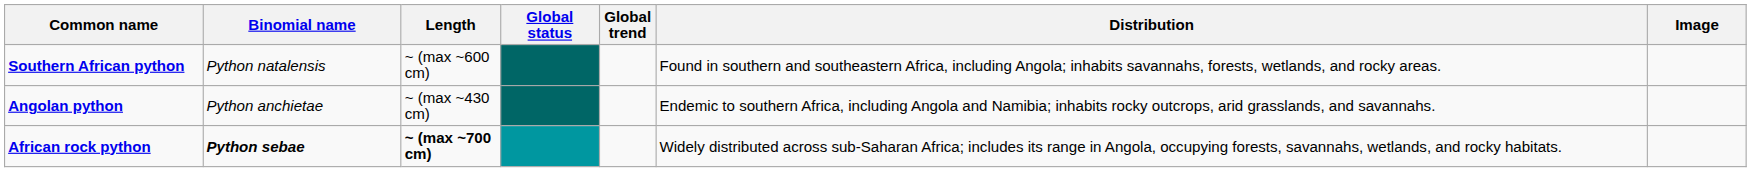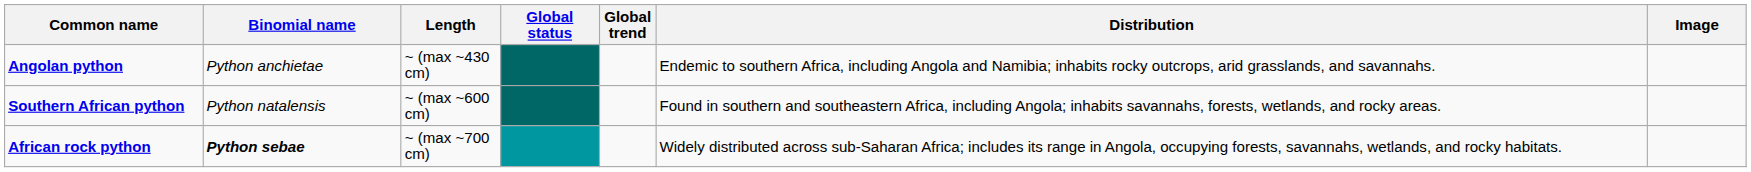rows swapped: Angolan python <-> Southern African python
African rock python | Length: bold -> normal
